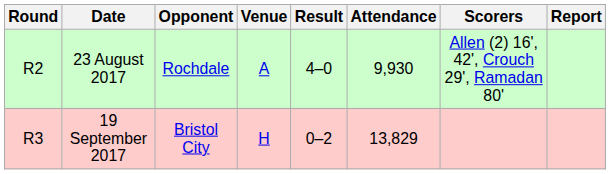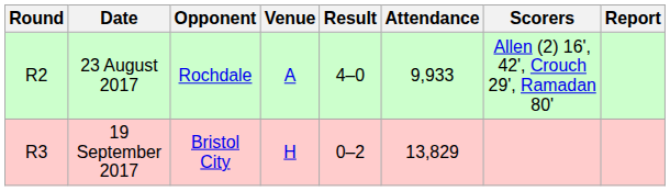23 August 2017 | Attendance: 9,930 -> 9,933
